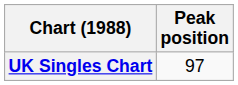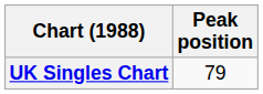UK Singles Chart | Peak position: 97 -> 79
